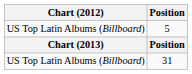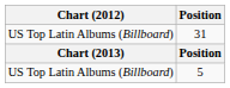rows swapped: 5 <-> 31
